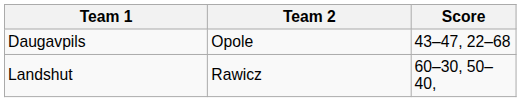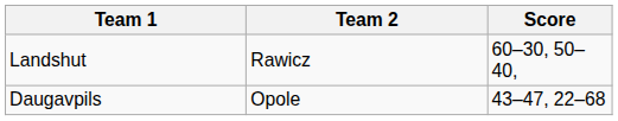rows swapped: Landshut <-> Daugavpils
